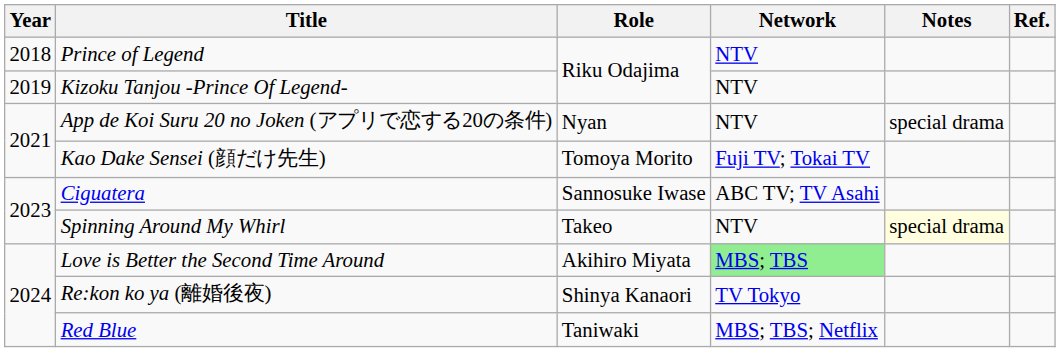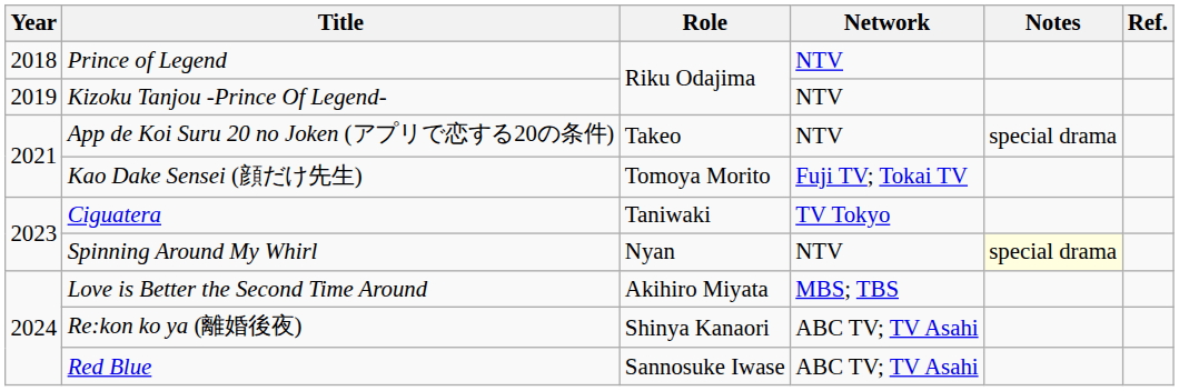App de Koi Suru 20 no Joken (アプリで恋する20の条件) | Role: Nyan -> Takeo
Ciguatera | Role: Sannosuke Iwase -> Taniwaki
Ciguatera | Network: ABC TV; TV Asahi -> TV Tokyo
Spinning Around My Whirl | Role: Takeo -> Nyan
Love is Better the Second Time Around | Network: lightgreen background -> no background
Re:kon ko ya (離婚後夜) | Network: TV Tokyo -> ABC TV; TV Asahi
Red Blue | Role: Taniwaki -> Sannosuke Iwase
Red Blue | Network: MBS; TBS; Netflix -> ABC TV; TV Asahi
